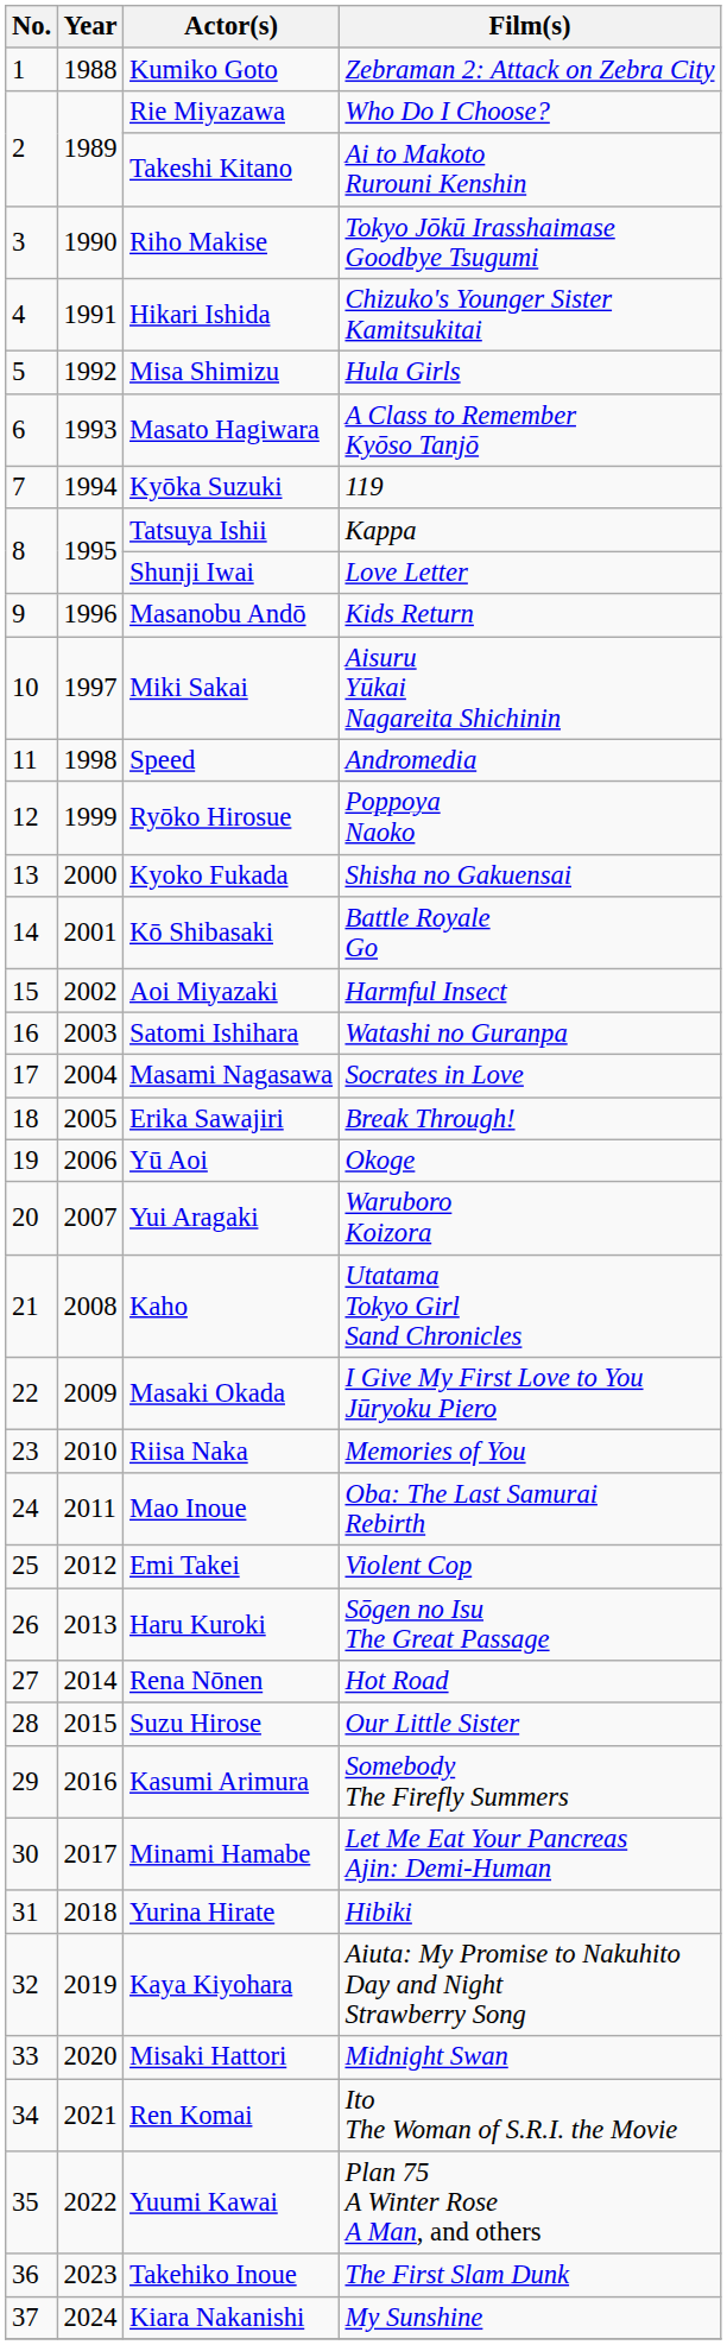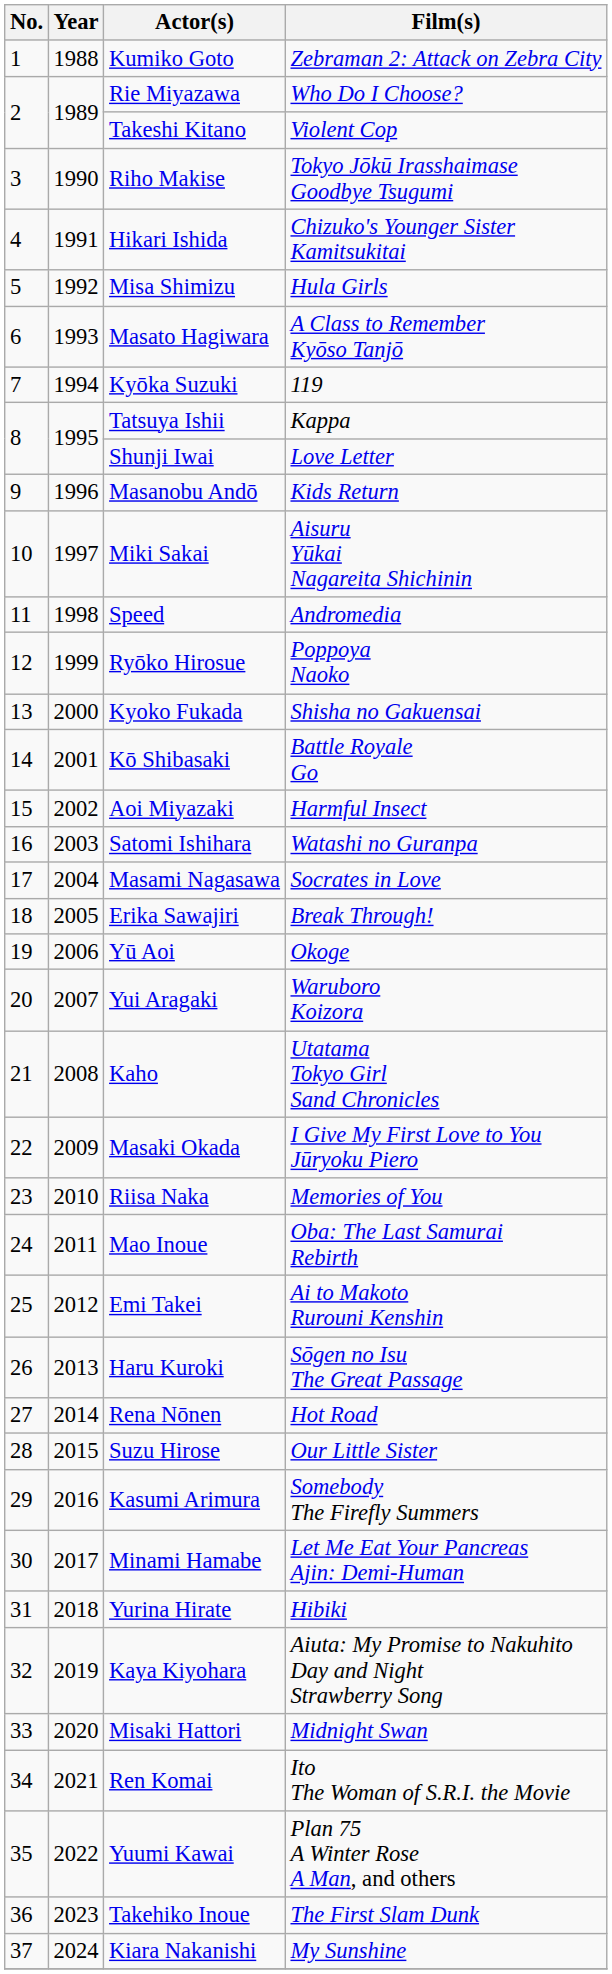Takeshi Kitano | Film(s): Ai to Makoto Rurouni Kenshin -> Violent Cop
Emi Takei | Film(s): Violent Cop -> Ai to Makoto Rurouni Kenshin
